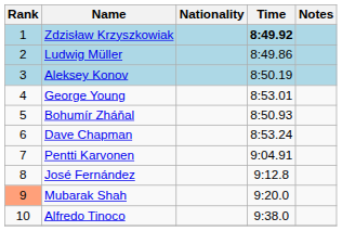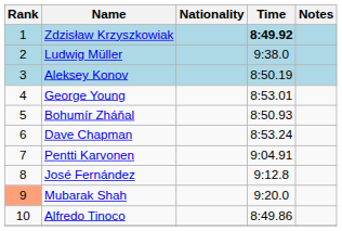Ludwig Müller | Time: 8:49.86 -> 9:38.0
Alfredo Tinoco | Time: 9:38.0 -> 8:49.86
